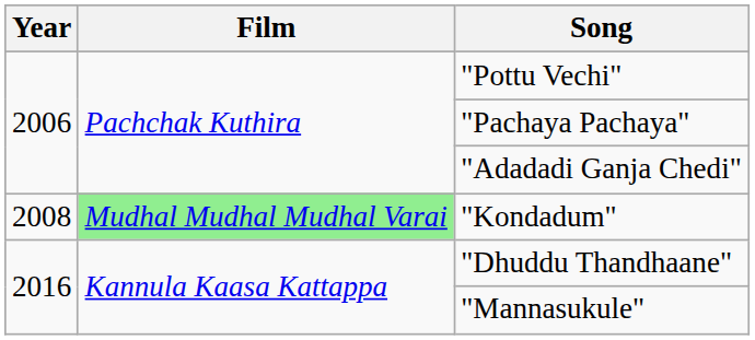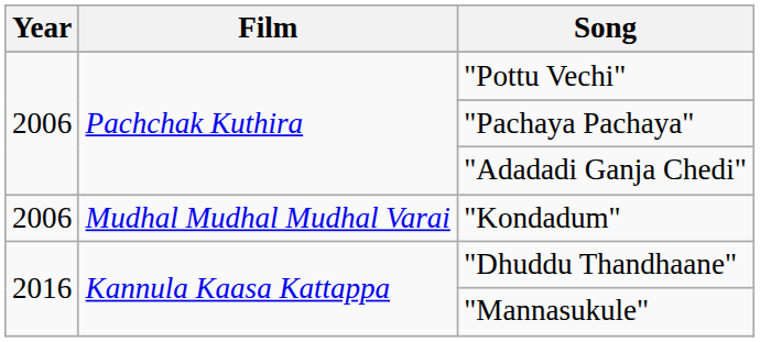"Kondadum" | Year: 2008 -> 2006
"Kondadum" | Film: lightgreen background -> no background
